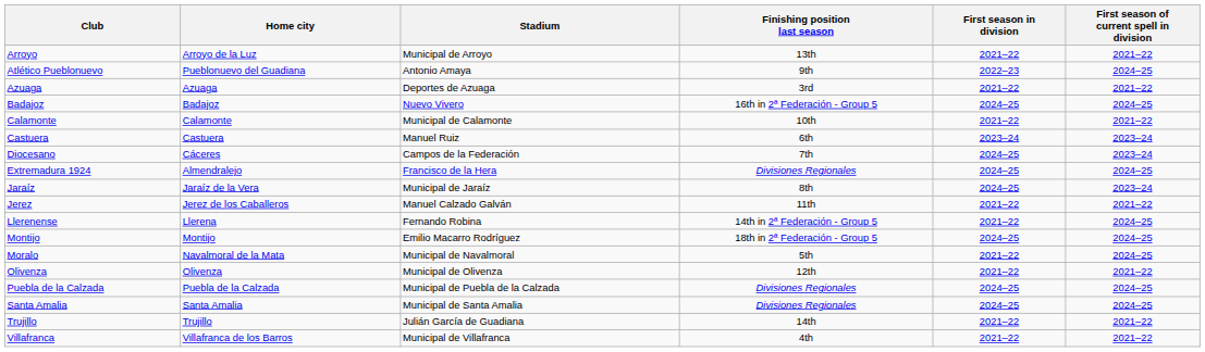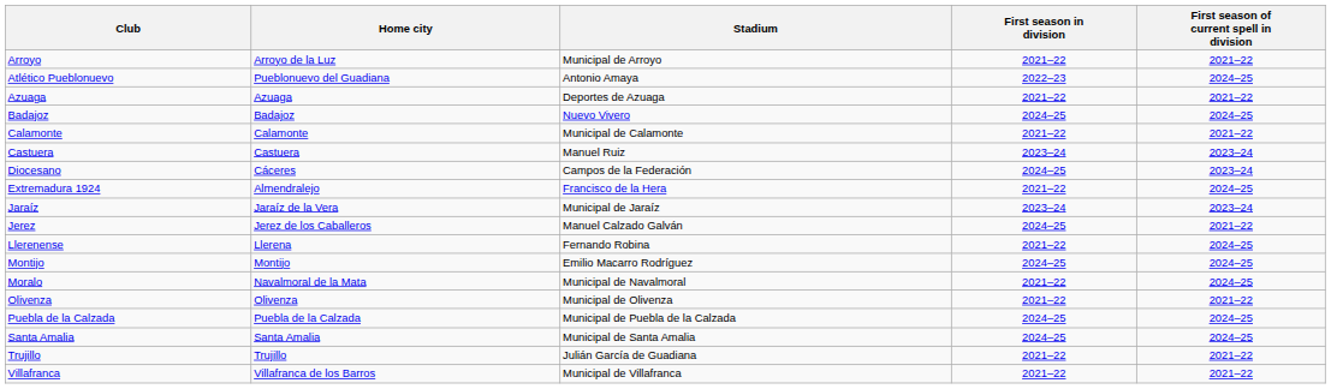- column: Finishing position last season | 13th | 9th | 3rd | 16th in 2ª Federación - Group 5 | 10th | 6th | 7th | Divisiones Regionales | 8th | 11th | 14th in 2ª Federación - Group 5 | 18th in 2ª Federación - Group 5 | 5th | 12th | Divisiones Regionales | Divisiones Regionales | 14th | 4th
Extremadura 1924 | First season in division: 2024–25 -> 2021–22
Jaraíz | First season in division: 2024–25 -> 2023–24
Jerez | First season in division: 2021–22 -> 2024–25
